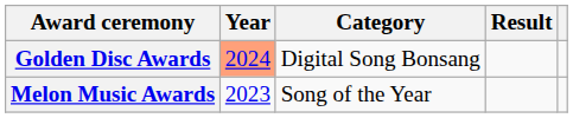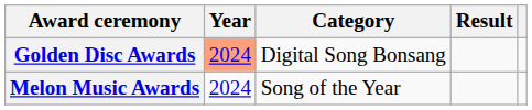Melon Music Awards | Year: 2023 -> 2024
